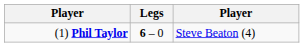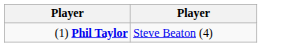- column: Legs | 6 – 0
